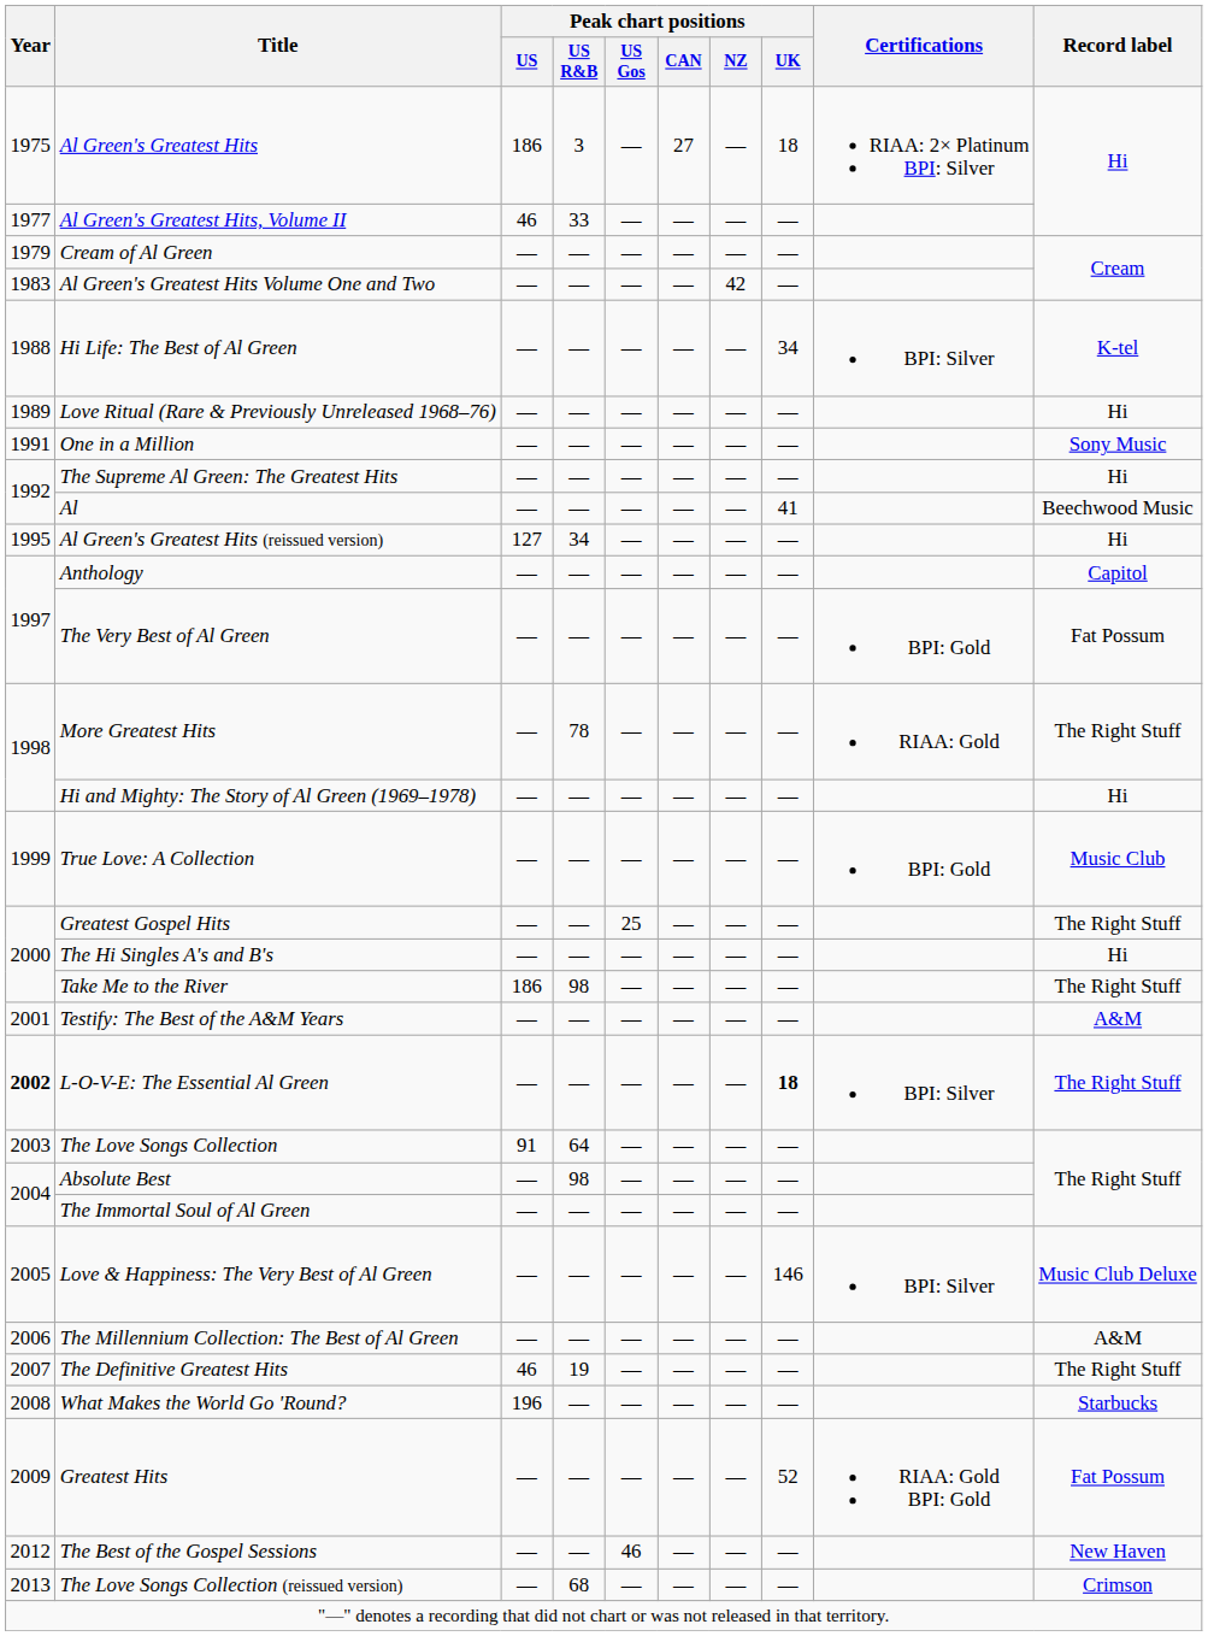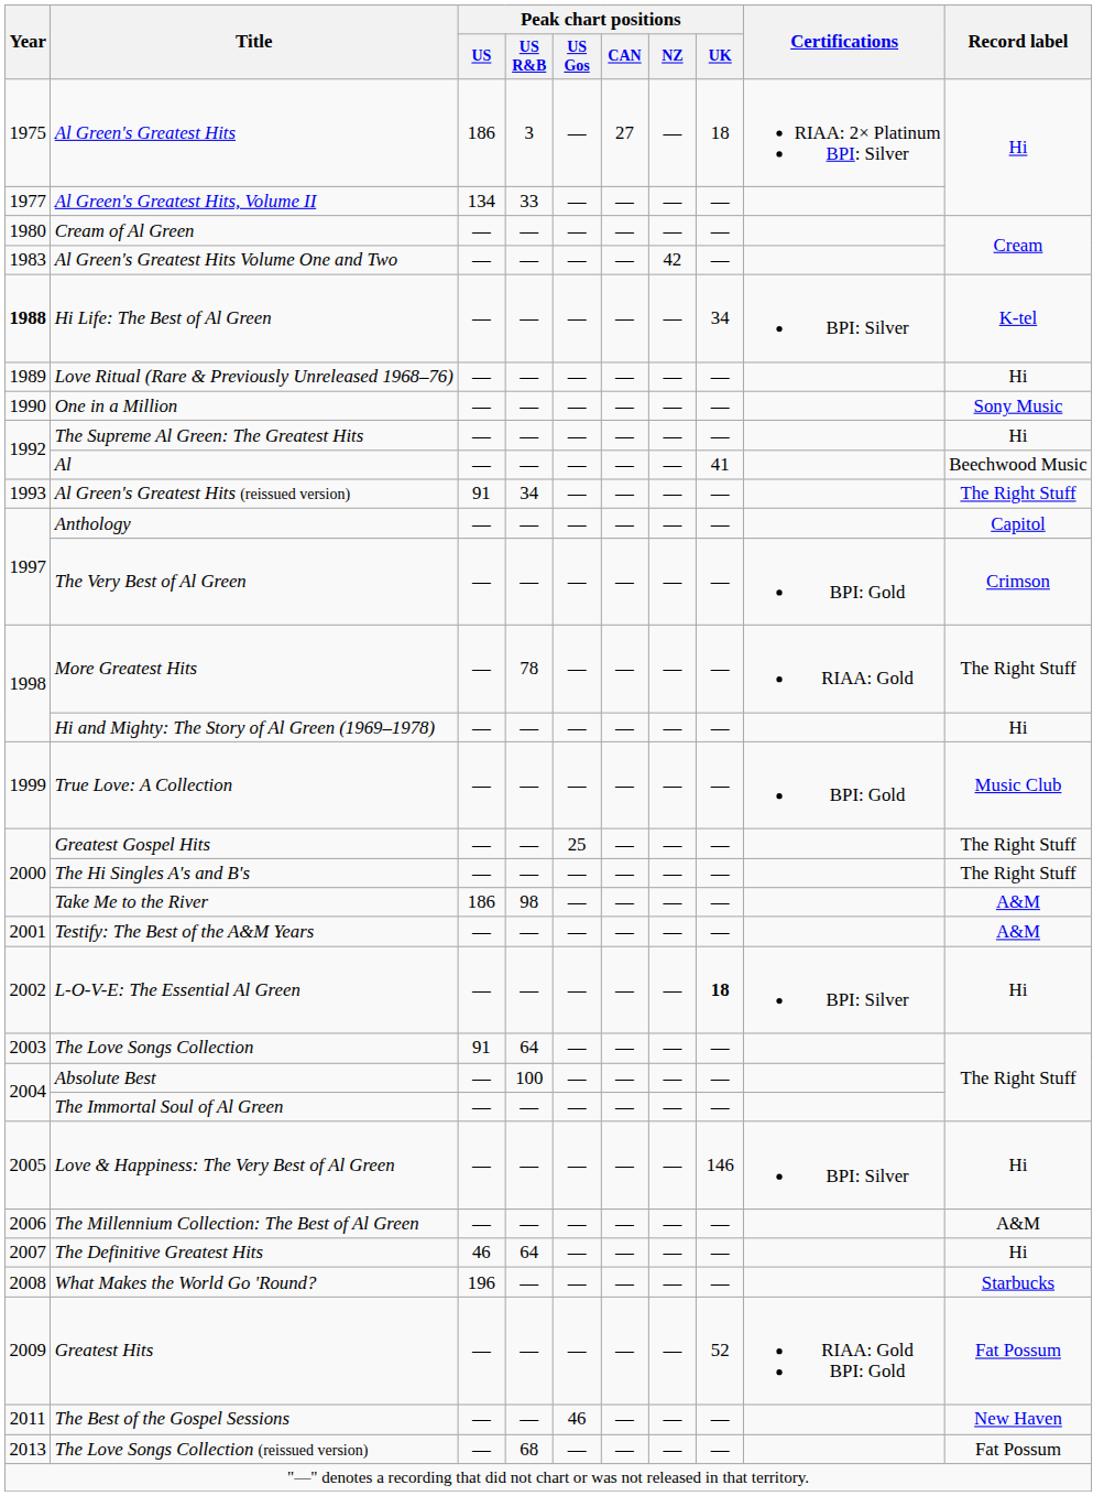Al Green's Greatest Hits, Volume II | Peak chart positions / US: 46 -> 134
Cream of Al Green | Year: 1979 -> 1980
Hi Life: The Best of Al Green | Year: normal -> bold
One in a Million | Year: 1991 -> 1990
Al Green's Greatest Hits (reissued version) | Year: 1995 -> 1993
Al Green's Greatest Hits (reissued version) | Peak chart positions / US: 127 -> 91
Al Green's Greatest Hits (reissued version) | Record label: Hi -> The Right Stuff
The Very Best of Al Green | Record label: Fat Possum -> Crimson
The Hi Singles A's and B's | Record label: Hi -> The Right Stuff
Take Me to the River | Record label: The Right Stuff -> A&M
L-O-V-E: The Essential Al Green | Year: bold -> normal
L-O-V-E: The Essential Al Green | Record label: The Right Stuff -> Hi
Absolute Best | Peak chart positions / US R&B: 98 -> 100
Love & Happiness: The Very Best of Al Green | Record label: Music Club Deluxe -> Hi
The Definitive Greatest Hits | Peak chart positions / US R&B: 19 -> 64
The Definitive Greatest Hits | Record label: The Right Stuff -> Hi
The Best of the Gospel Sessions | Year: 2012 -> 2011
The Love Songs Collection (reissued version) | Record label: Crimson -> Fat Possum
